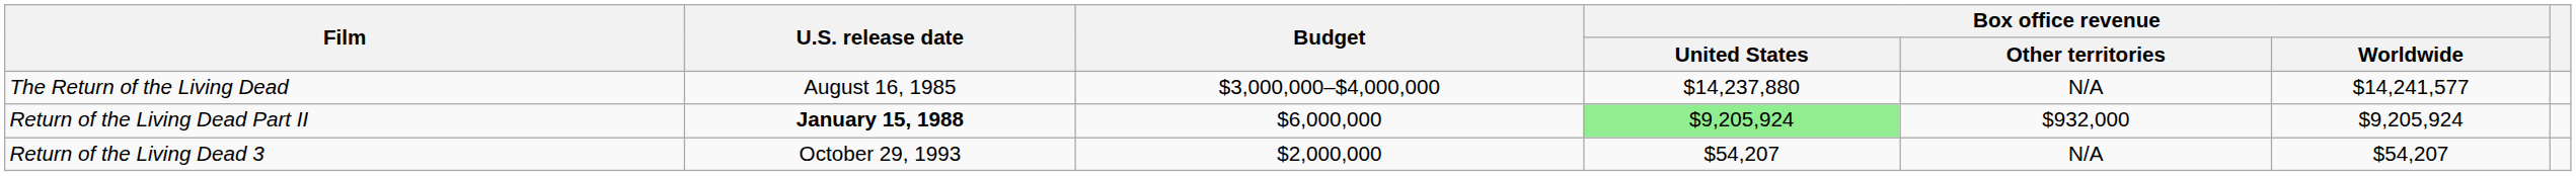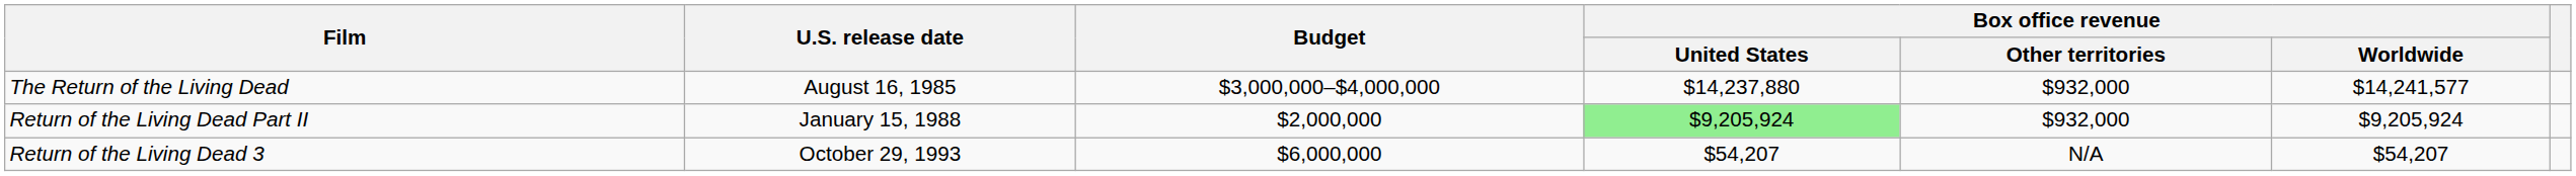The Return of the Living Dead | Box office revenue / Other territories: N/A -> $932,000
Return of the Living Dead Part II | U.S. release date: bold -> normal
Return of the Living Dead Part II | Budget: $6,000,000 -> $2,000,000
Return of the Living Dead 3 | Budget: $2,000,000 -> $6,000,000
